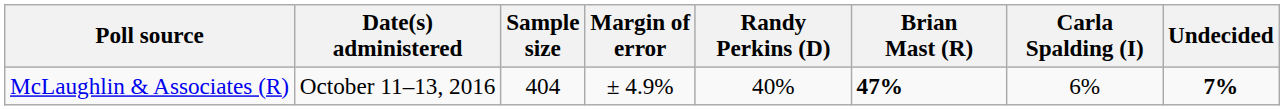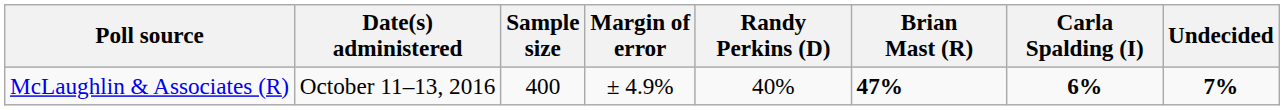McLaughlin & Associates (R) | Sample size: 404 -> 400
McLaughlin & Associates (R) | Carla Spalding (I): normal -> bold
